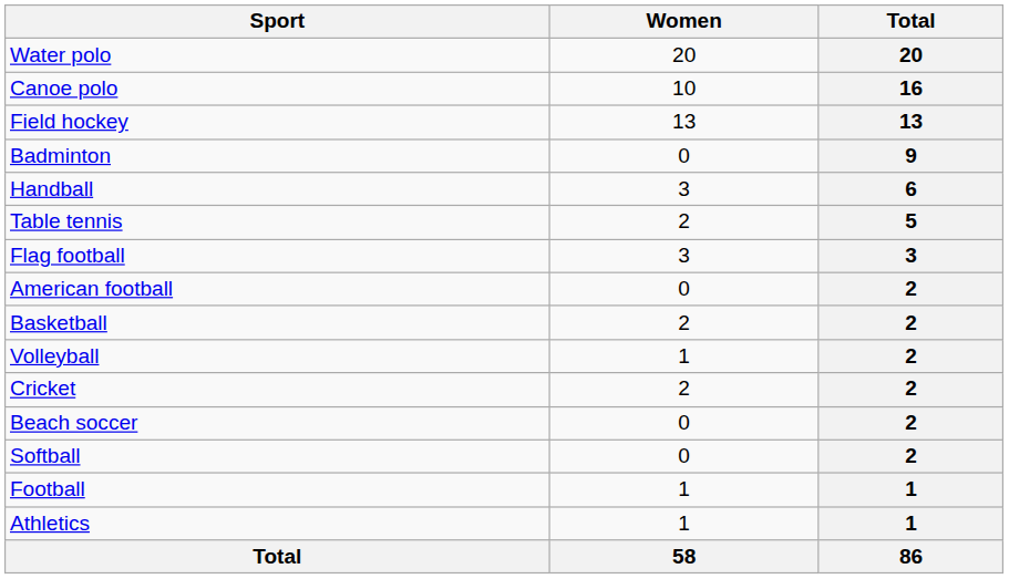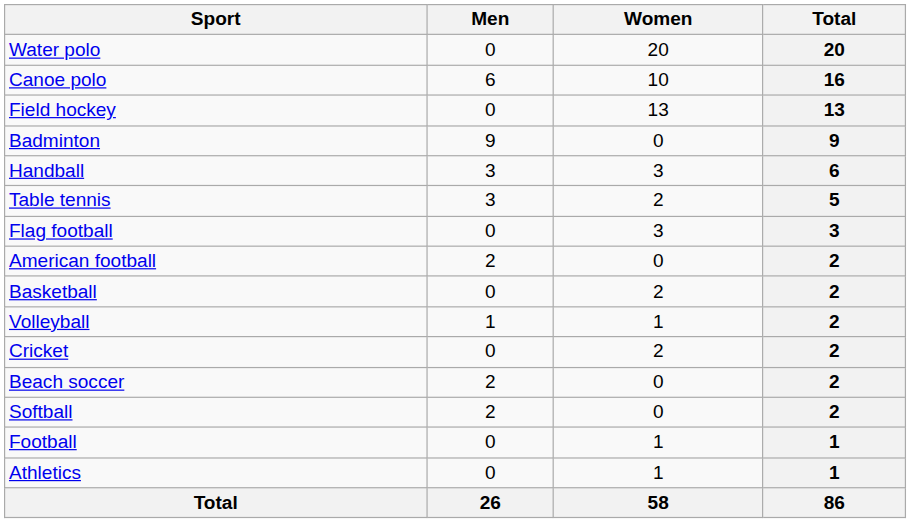+ column: Men | 0 | 6 | 0 | 9 | 3 | 3 | 0 | 2 | 0 | 1 | 0 | 2 | 2 | 0 | 0 | 26
